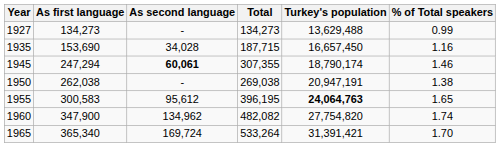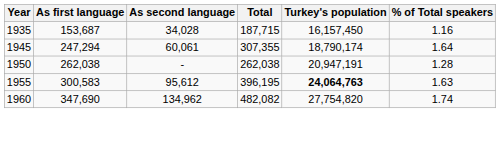- row: 1927 | 134,273 | - | 134,273 | 13,629,488 | 0.99
1935 | As first language: 153,690 -> 153,687
1935 | Turkey's population: 16,657,450 -> 16,157,450
1945 | As second language: bold -> normal
1945 | % of Total speakers: 1.46 -> 1.64
1950 | Total: 269,038 -> 262,038
1950 | % of Total speakers: 1.38 -> 1.28
1955 | % of Total speakers: 1.65 -> 1.63
1960 | As first language: 347,900 -> 347,690
- row: 1965 | 365,340 | 169,724 | 533,264 | 31,391,421 | 1.70
